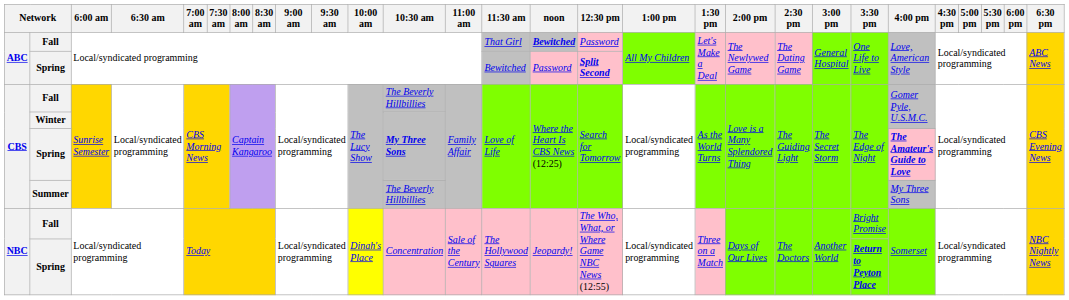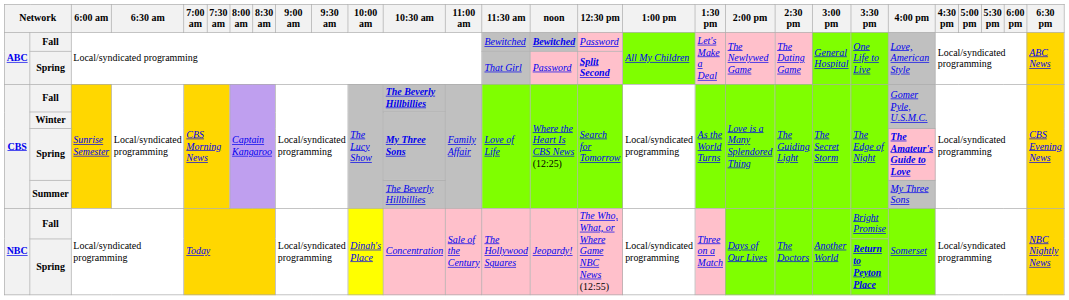ABC / Fall | 11:30 am: That Girl -> Bewitched
ABC / Spring | 11:30 am: Bewitched -> That Girl
CBS / Fall | 10:30 am: normal -> bold
